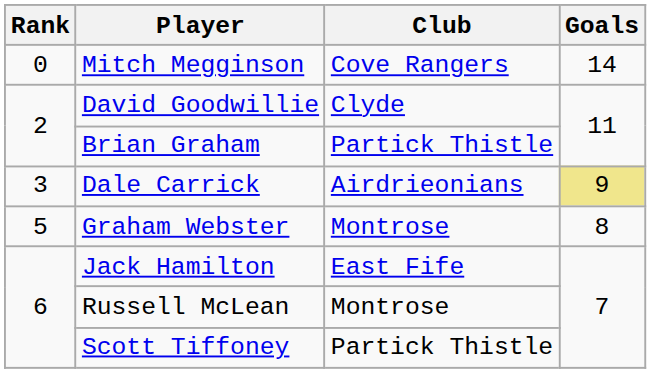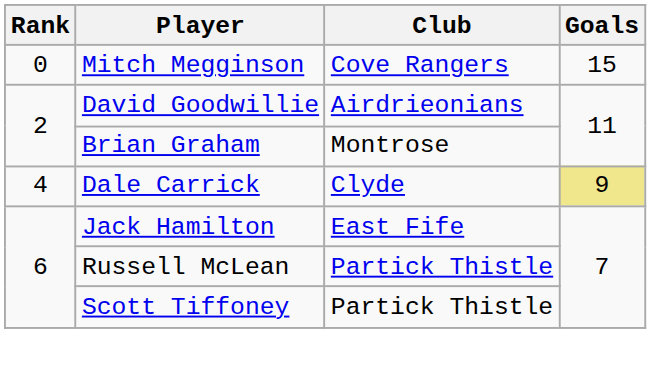Mitch Megginson | Goals: 14 -> 15
David Goodwillie | Club: Clyde -> Airdrieonians
Brian Graham | Club: Partick Thistle -> Montrose
Dale Carrick | Rank: 3 -> 4
Dale Carrick | Club: Airdrieonians -> Clyde
- row: 5 | Graham Webster | Montrose | 8
Russell McLean | Club: Montrose -> Partick Thistle
